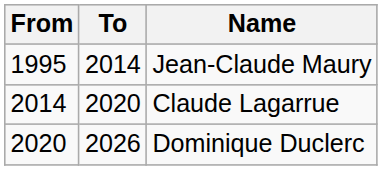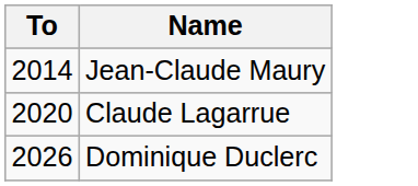- column: From | 1995 | 2014 | 2020
